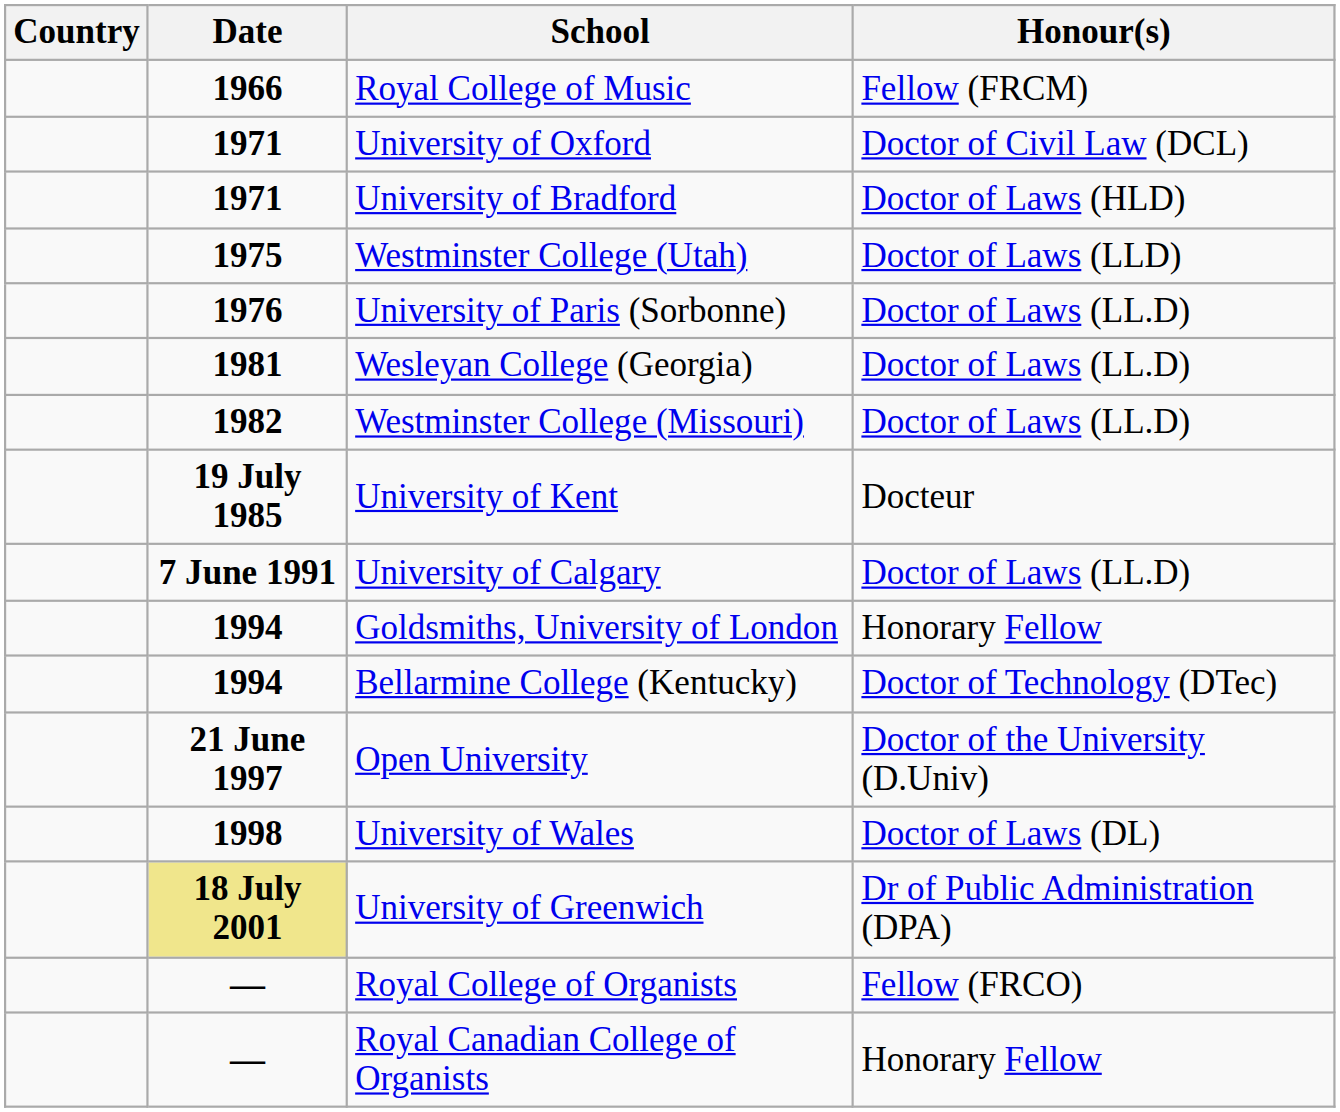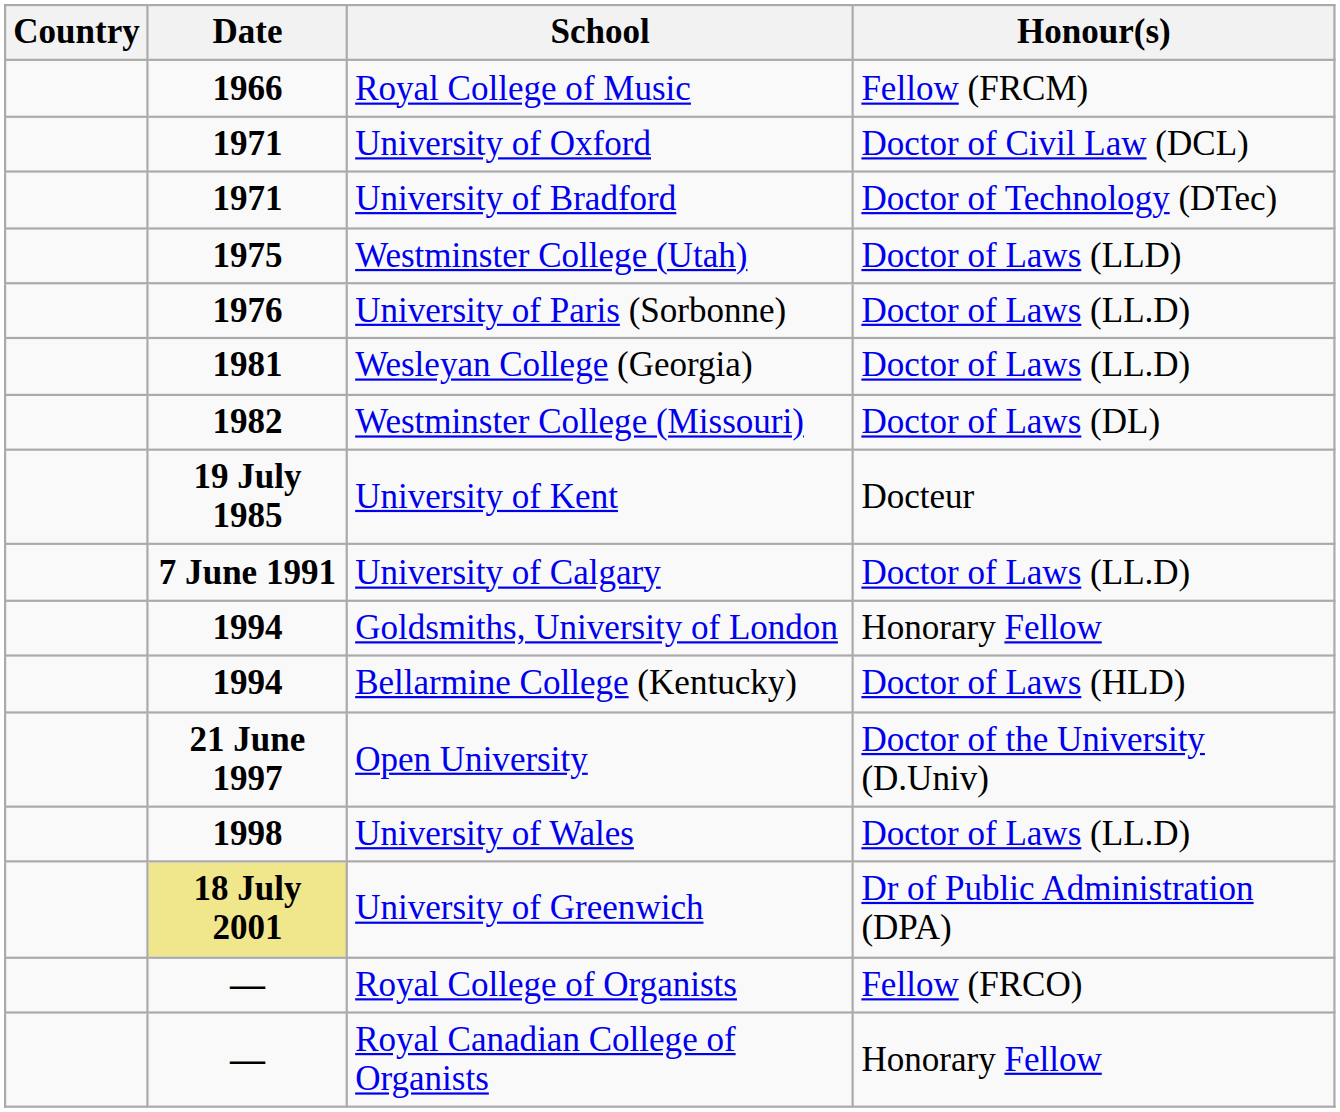University of Bradford | Honour(s): Doctor of Laws (HLD) -> Doctor of Technology (DTec)
Westminster College (Missouri) | Honour(s): Doctor of Laws (LL.D) -> Doctor of Laws (DL)
Bellarmine College (Kentucky) | Honour(s): Doctor of Technology (DTec) -> Doctor of Laws (HLD)
University of Wales | Honour(s): Doctor of Laws (DL) -> Doctor of Laws (LL.D)
